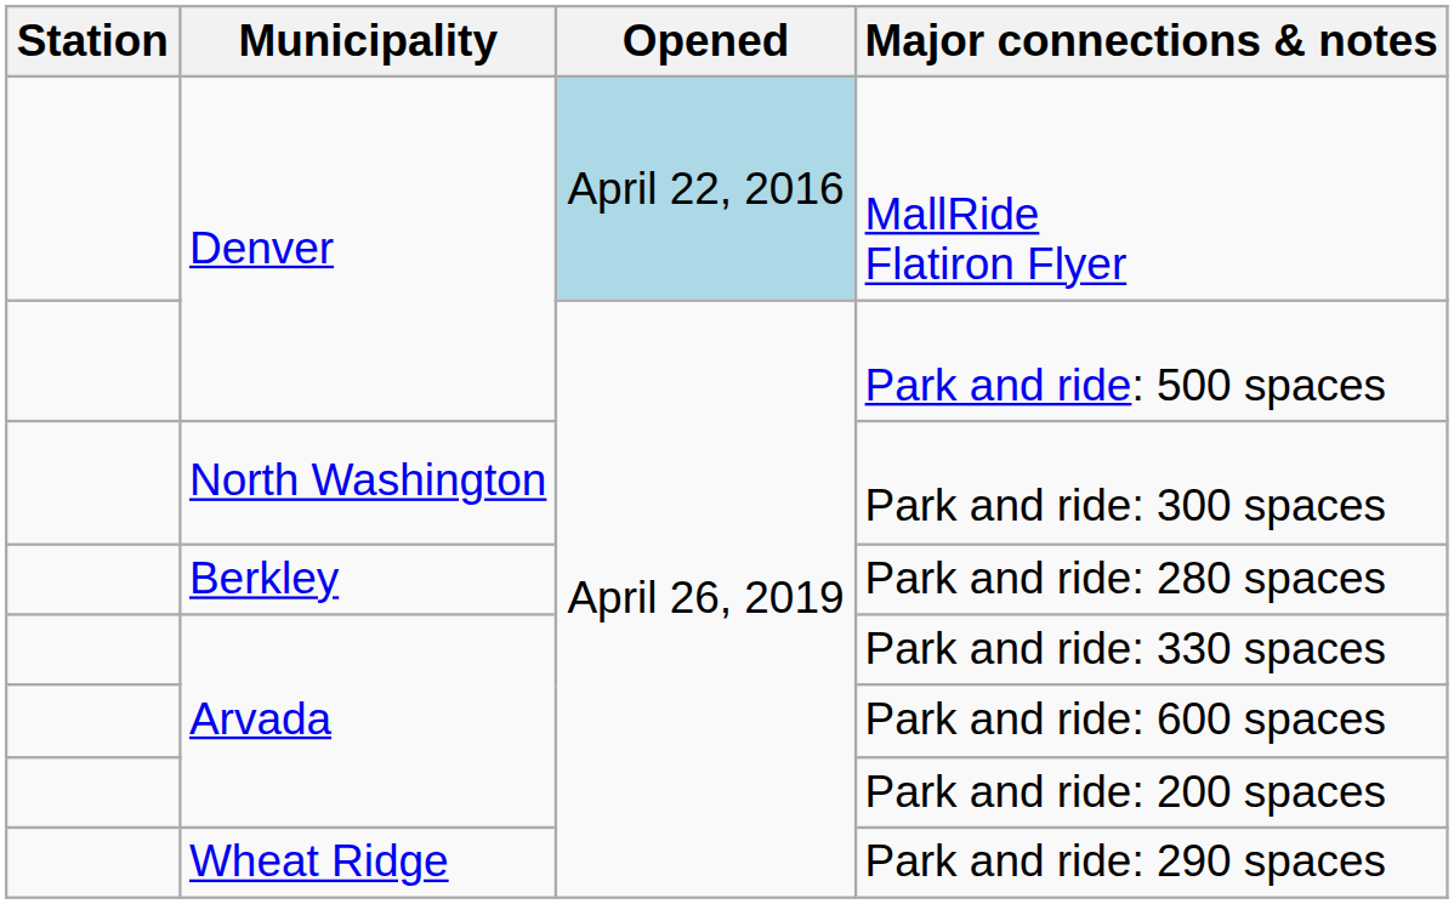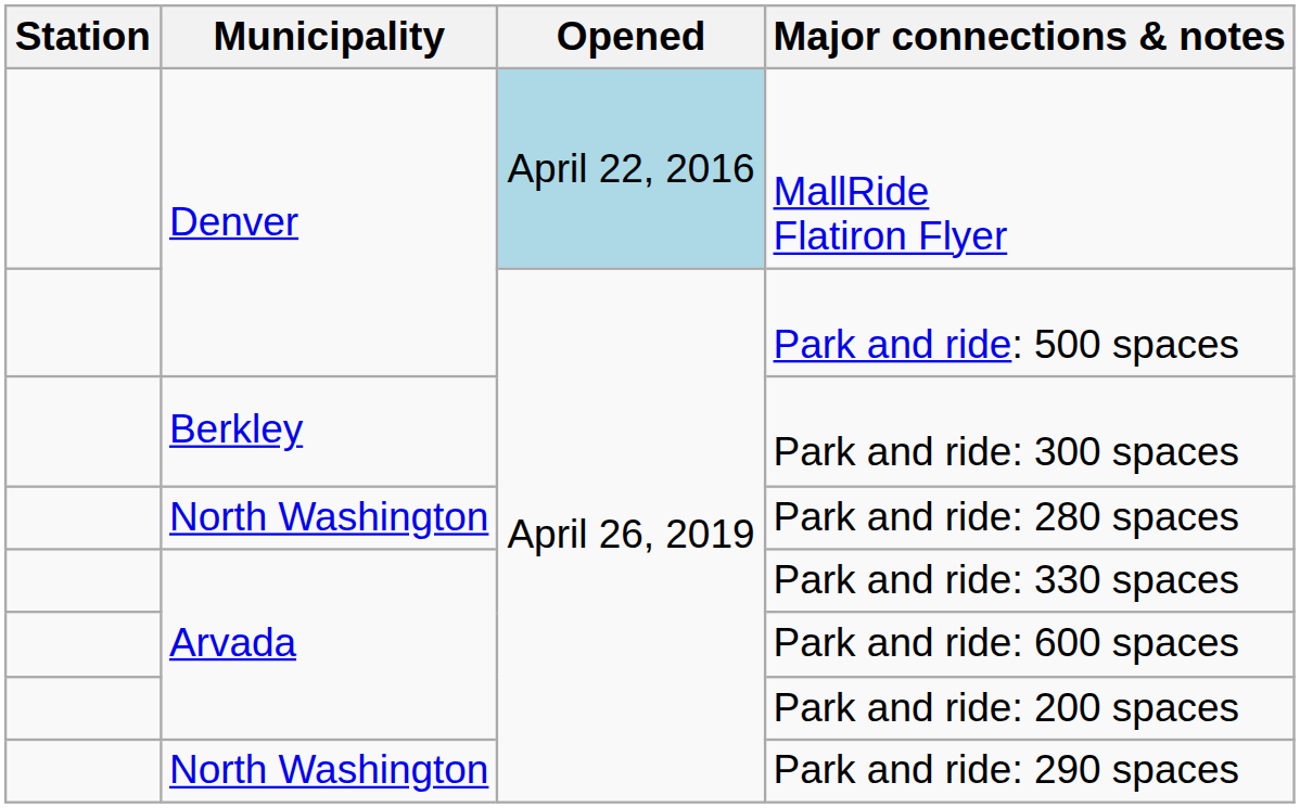Park and ride: 300 spaces | Municipality: North Washington -> Berkley
Park and ride: 280 spaces | Municipality: Berkley -> North Washington
Park and ride: 290 spaces | Municipality: Wheat Ridge -> North Washington
